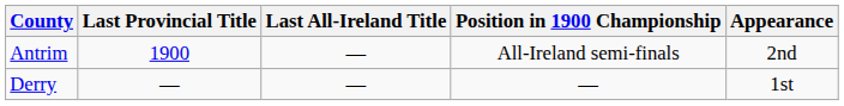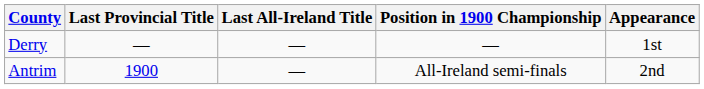rows swapped: Antrim <-> Derry
